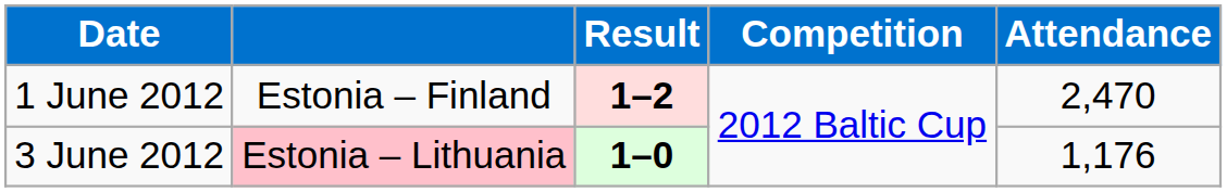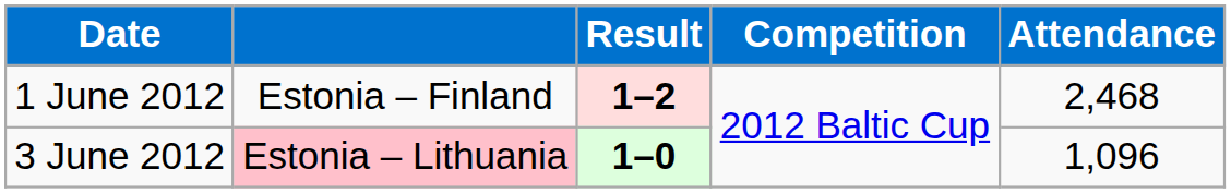1 June 2012 | Attendance: 2,470 -> 2,468
3 June 2012 | Attendance: 1,176 -> 1,096
